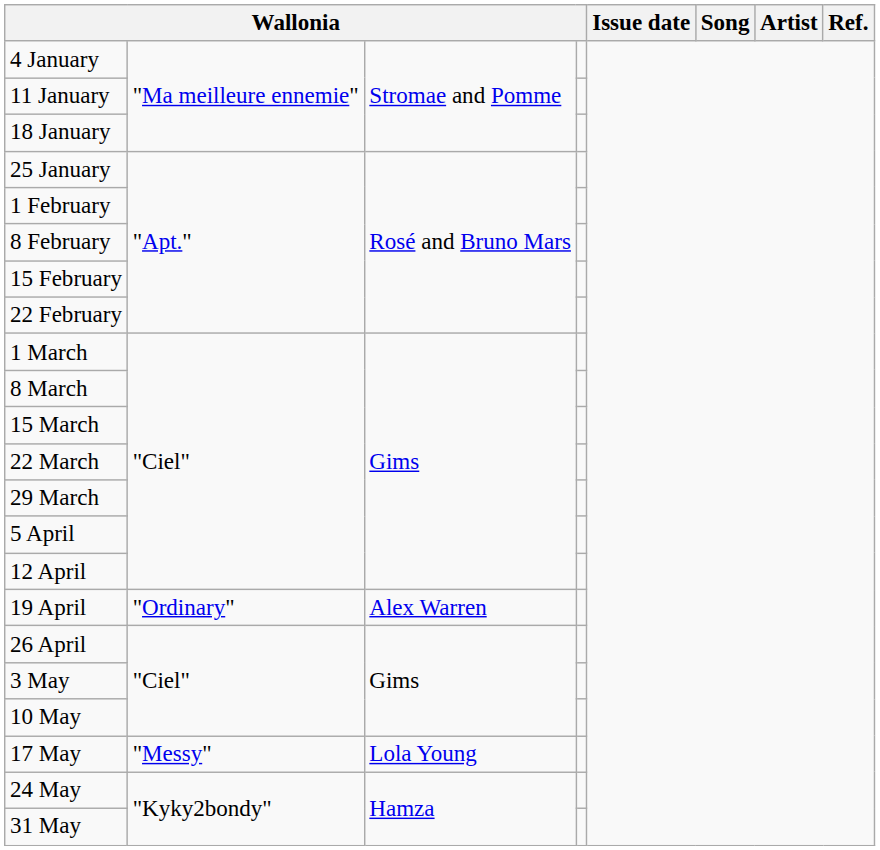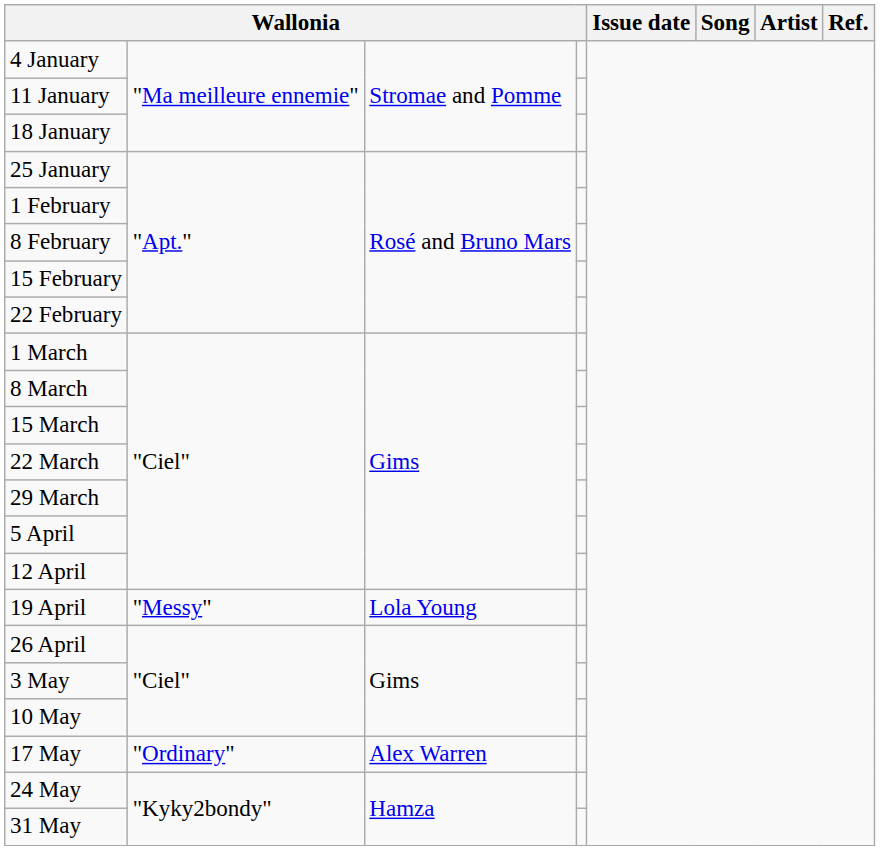19 April | column 2: "Ordinary" -> "Messy"
19 April | column 3: Alex Warren -> Lola Young
17 May | column 2: "Messy" -> "Ordinary"
17 May | column 3: Lola Young -> Alex Warren
